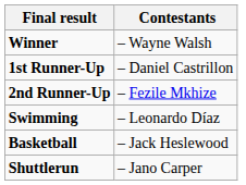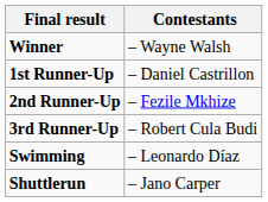+ row: 3rd Runner-Up | – Robert Cula Budi
- row: Basketball | – Jack Heslewood
